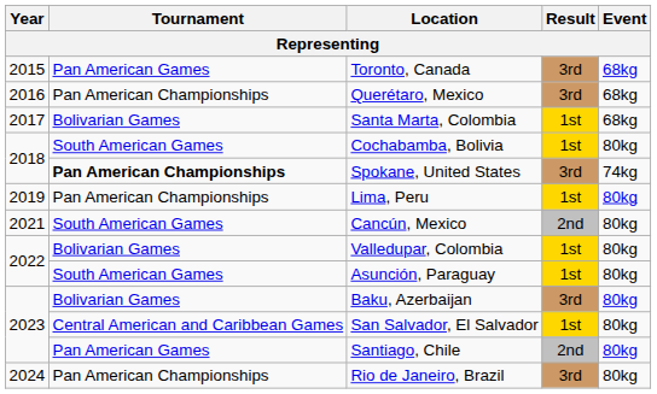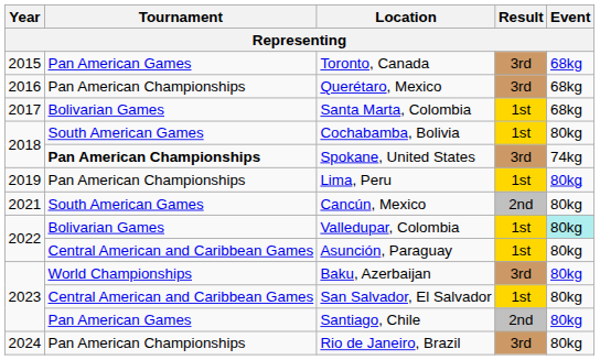Valledupar, Colombia | Event: no background -> paleturquoise background
Asunción, Paraguay | Tournament: South American Games -> Central American and Caribbean Games
Baku, Azerbaijan | Tournament: Bolivarian Games -> World Championships
